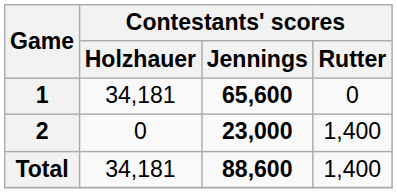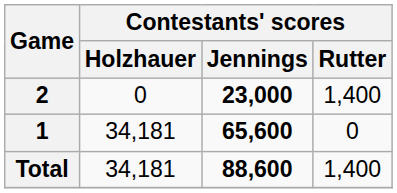rows swapped: 1 <-> 2
